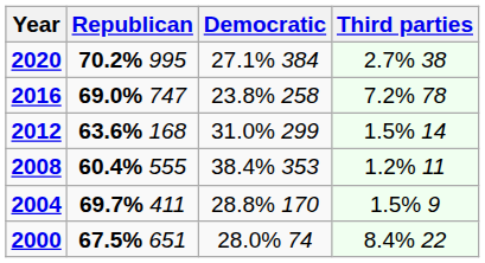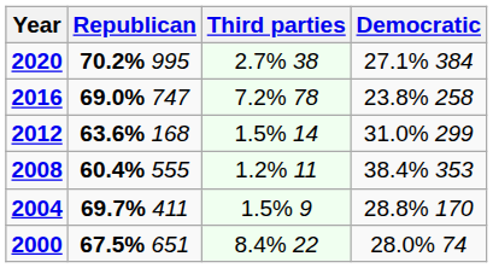columns swapped: Democratic <-> Third parties
